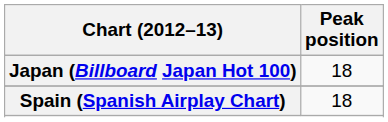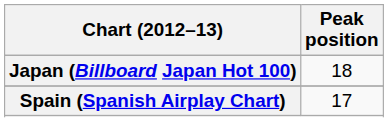Spain (Spanish Airplay Chart) | Peak position: 18 -> 17
